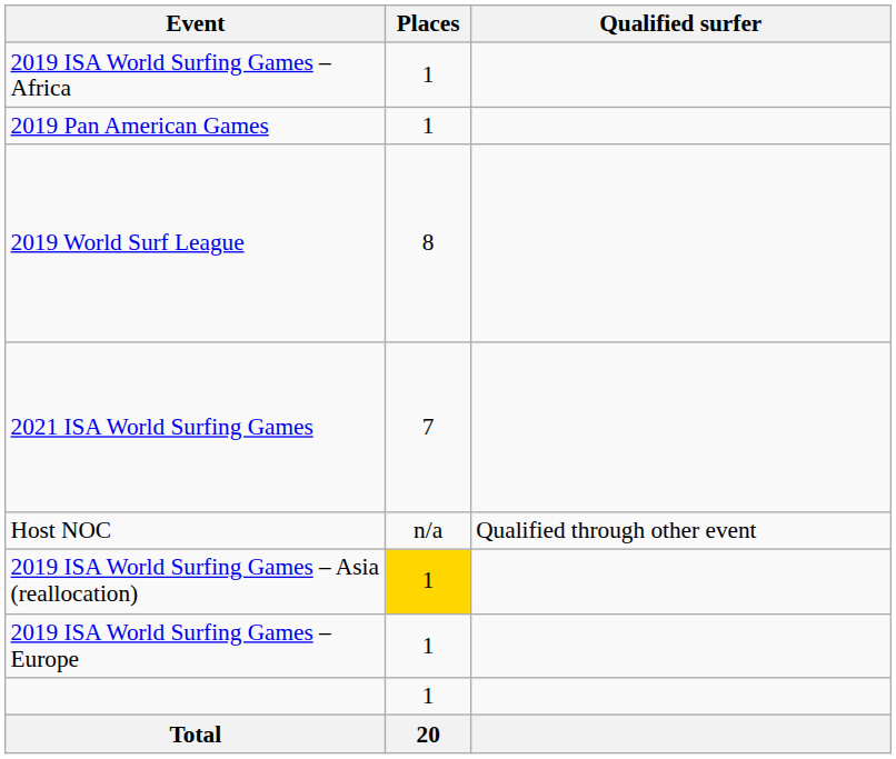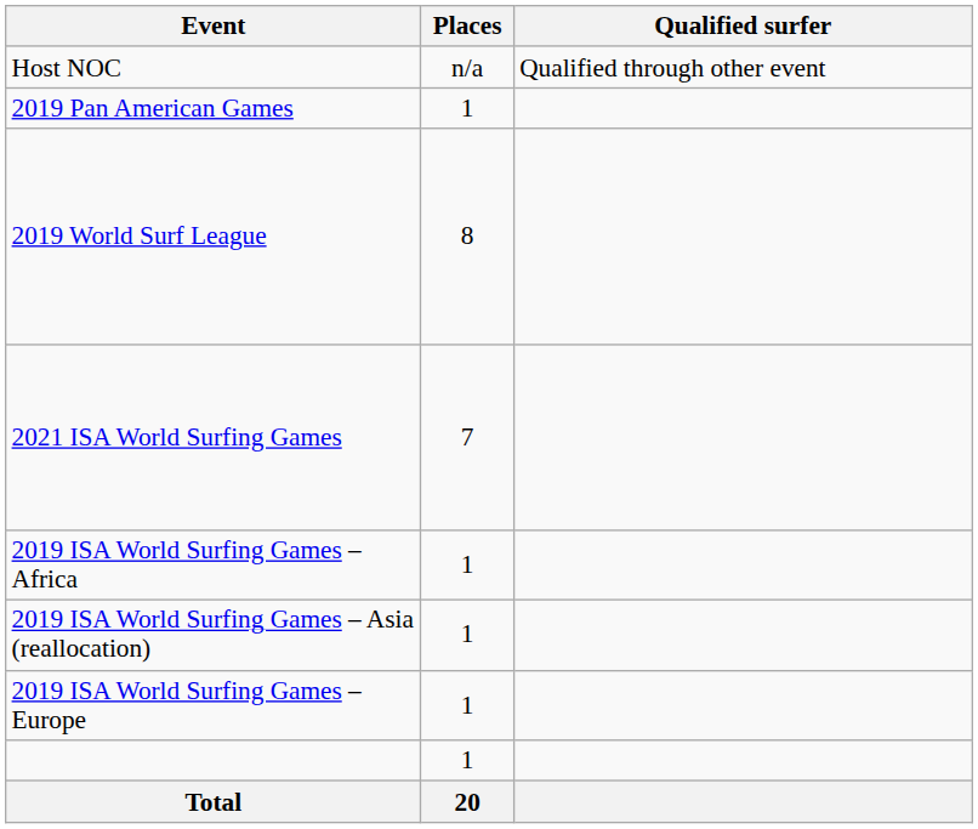rows swapped: Host NOC <-> 2019 ISA World Surfing Games – Africa
2019 ISA World Surfing Games – Asia (reallocation) | Places: gold background -> no background
